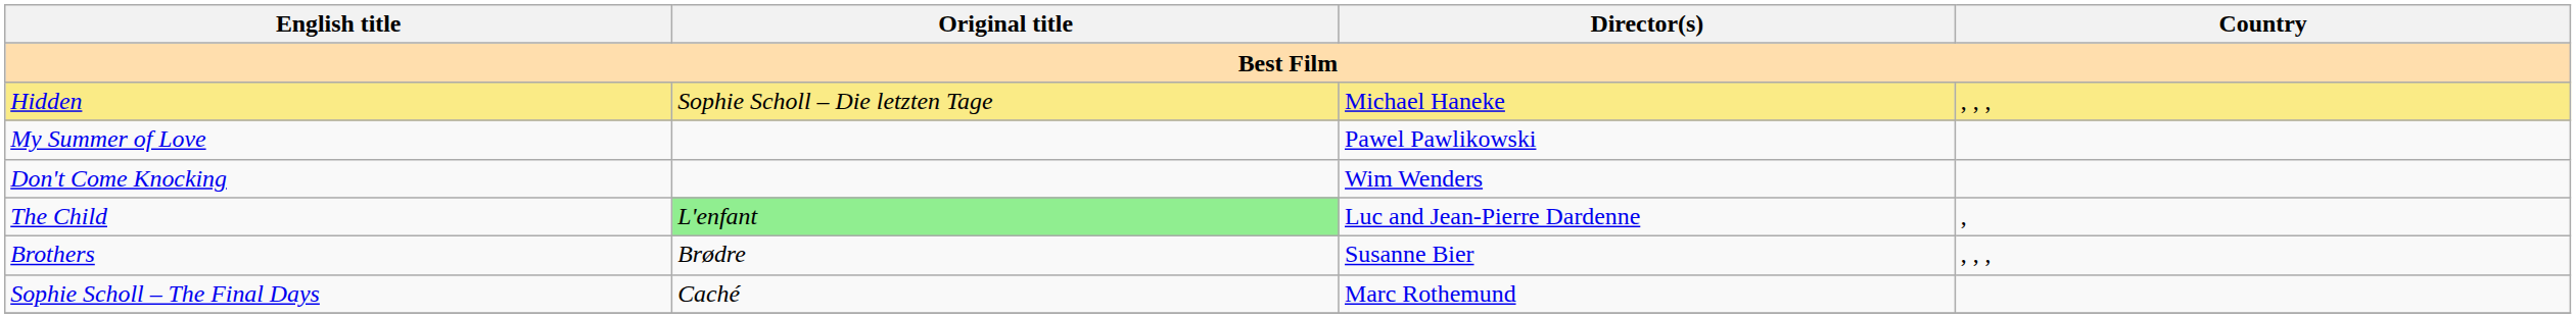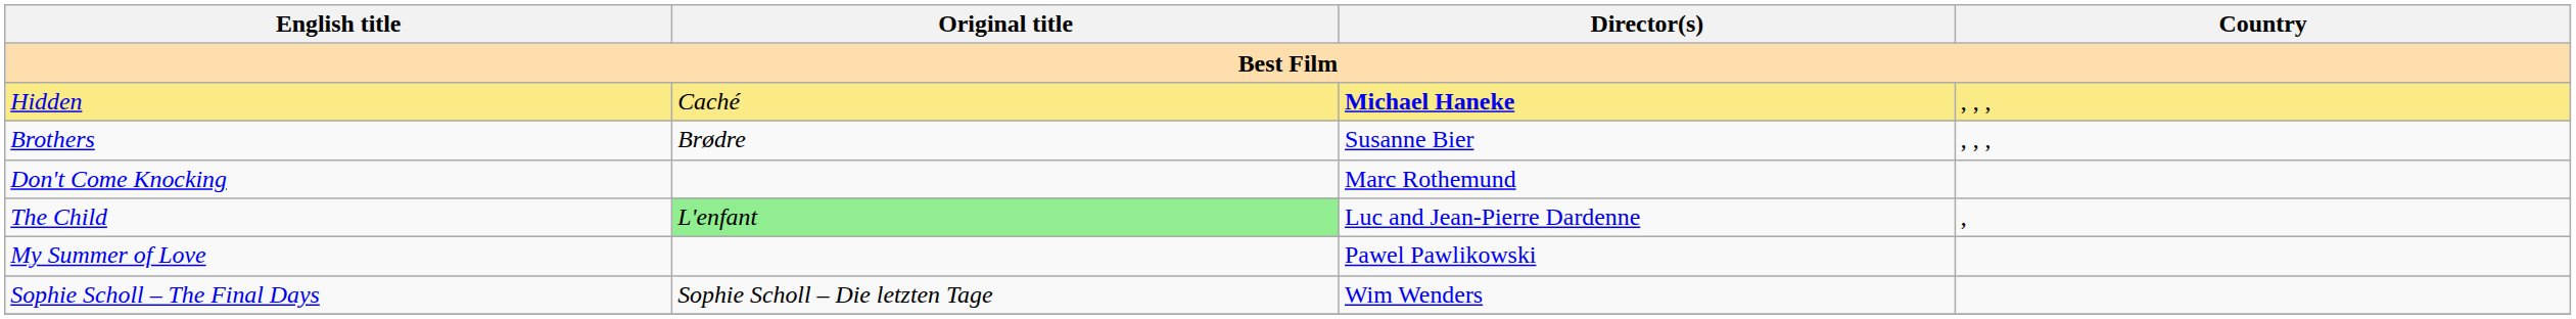Hidden | Original title: Sophie Scholl – Die letzten Tage -> Caché
Hidden | Director(s): normal -> bold
rows swapped: Brothers <-> My Summer of Love
Don't Come Knocking | Director(s): Wim Wenders -> Marc Rothemund
Sophie Scholl – The Final Days | Original title: Caché -> Sophie Scholl – Die letzten Tage
Sophie Scholl – The Final Days | Director(s): Marc Rothemund -> Wim Wenders
